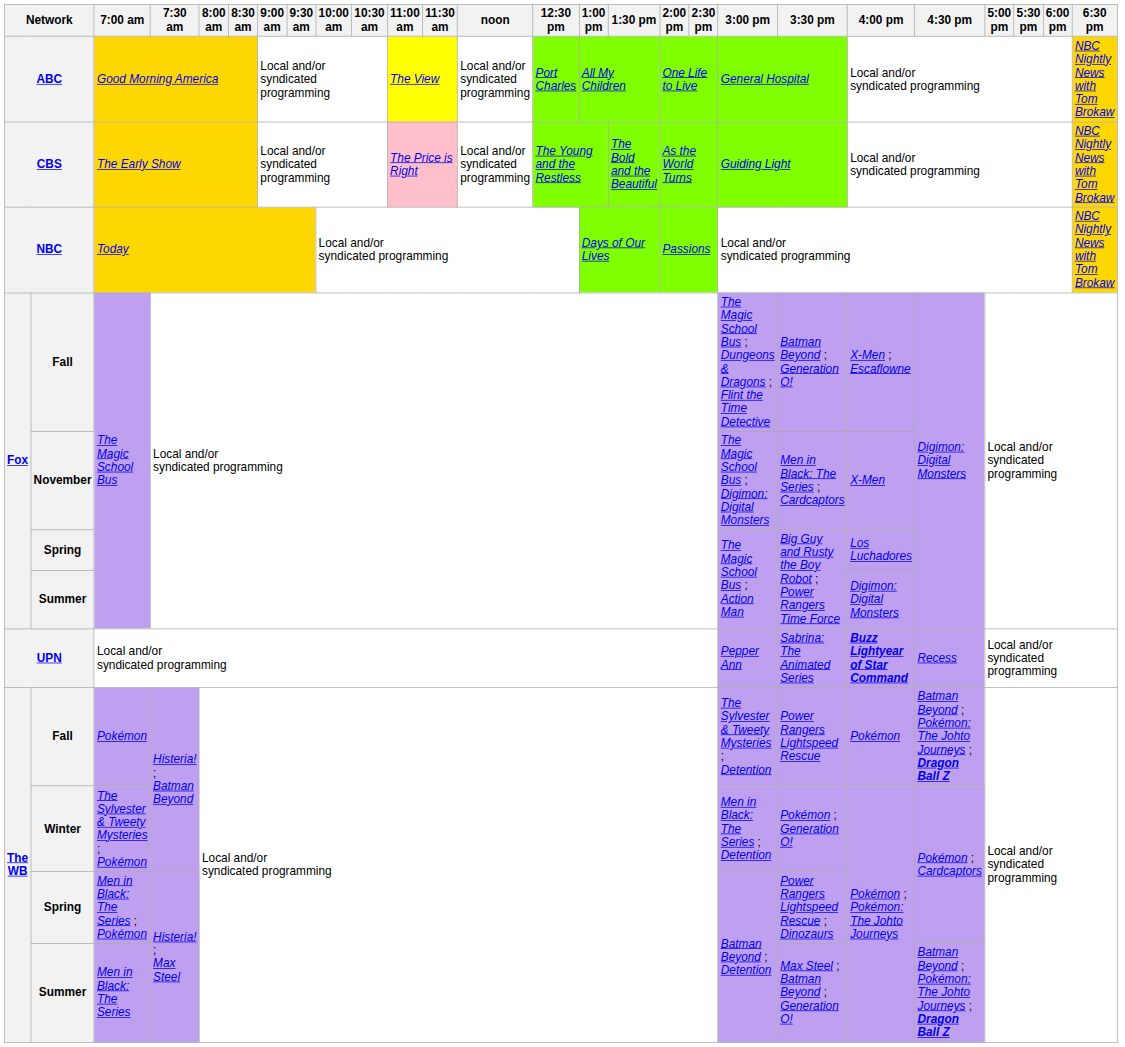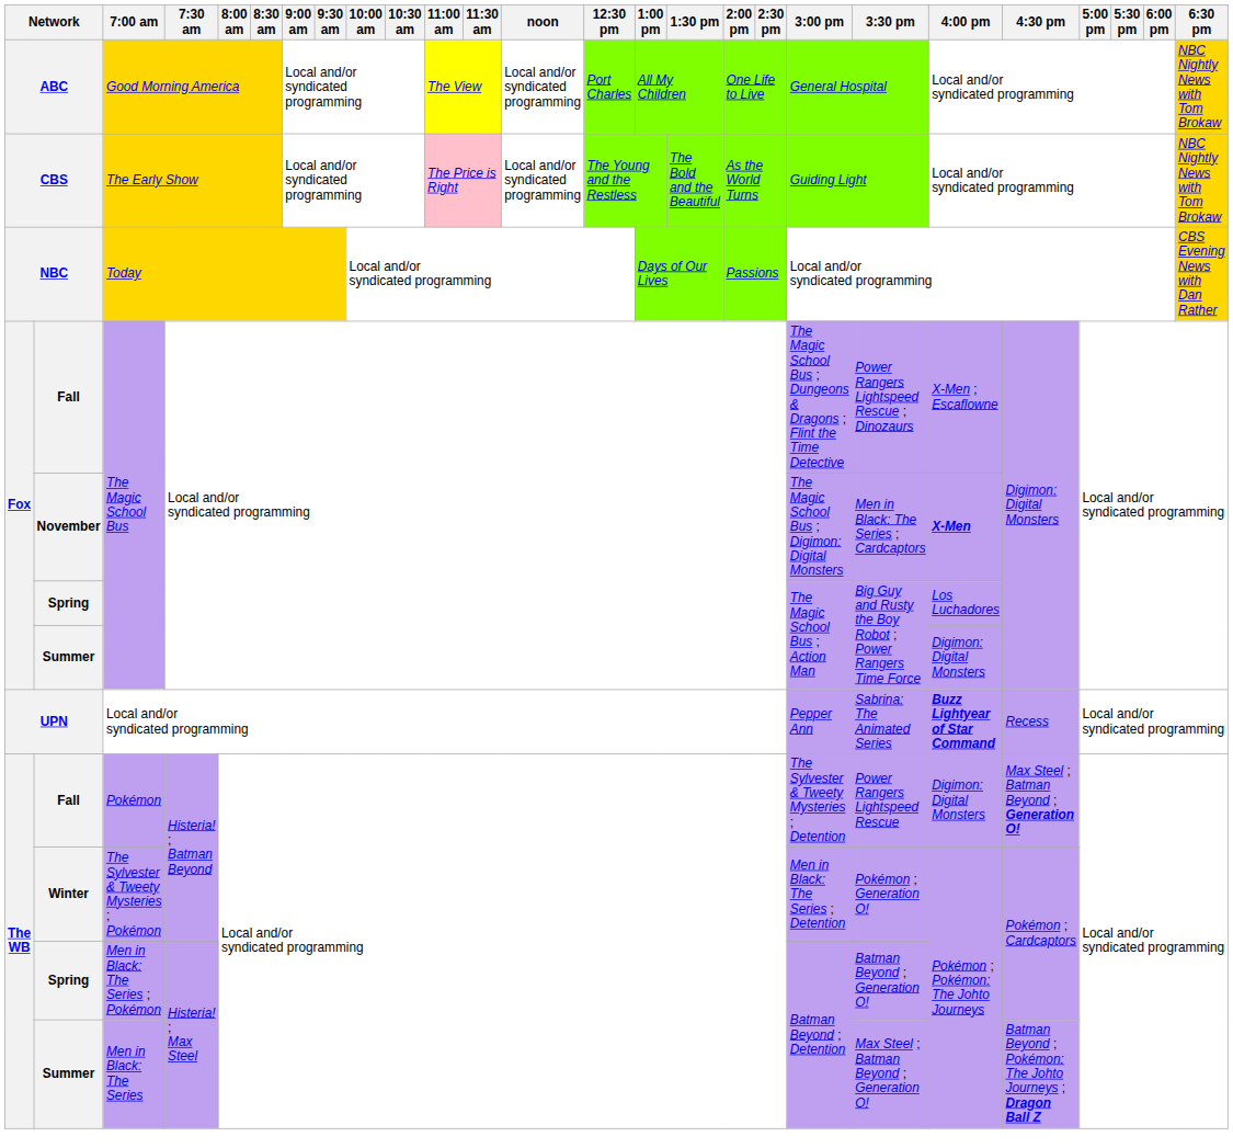NBC | 6:30 pm: NBC Nightly News with Tom Brokaw -> CBS Evening News with Dan Rather
Fall / The Magic School Bus | 3:30 pm: Batman Beyond ; Generation O! -> Power Rangers Lightspeed Rescue ; Dinozaurs
November | 4:00 pm: normal -> bold
Fall / Pokémon | 4:00 pm: Pokémon -> Digimon: Digital Monsters
Fall / Pokémon | 4:30 pm: Batman Beyond ; Pokémon: The Johto Journeys ; Dragon Ball Z -> Max Steel ; Batman Beyond ; Generation O!
Spring / Men in Black: The Series ; Pokémon | 3:30 pm: Power Rangers Lightspeed Rescue ; Dinozaurs -> Batman Beyond ; Generation O!
